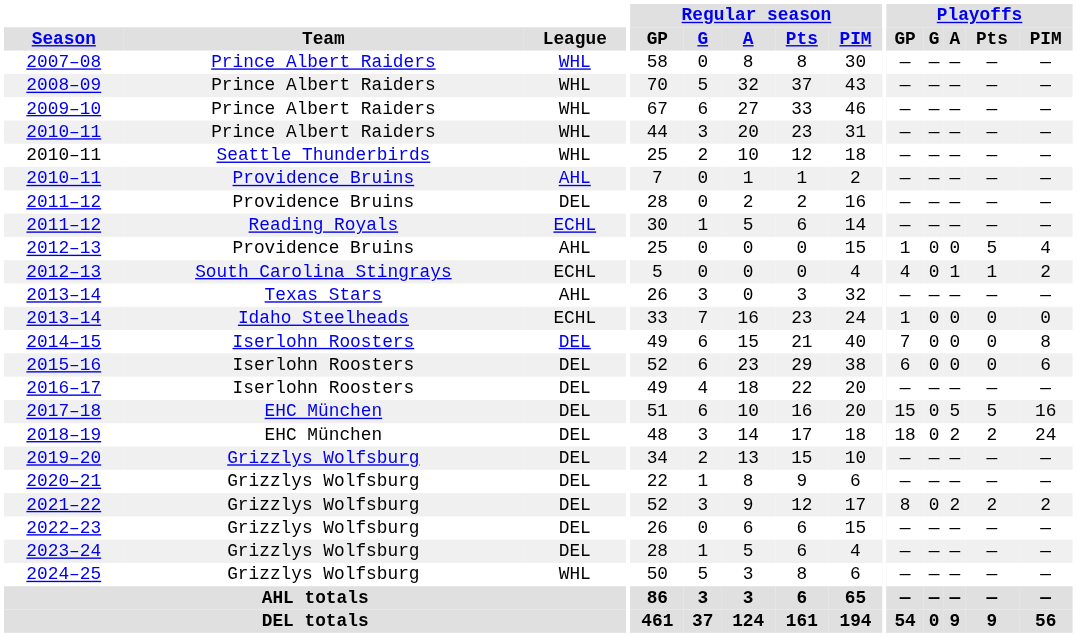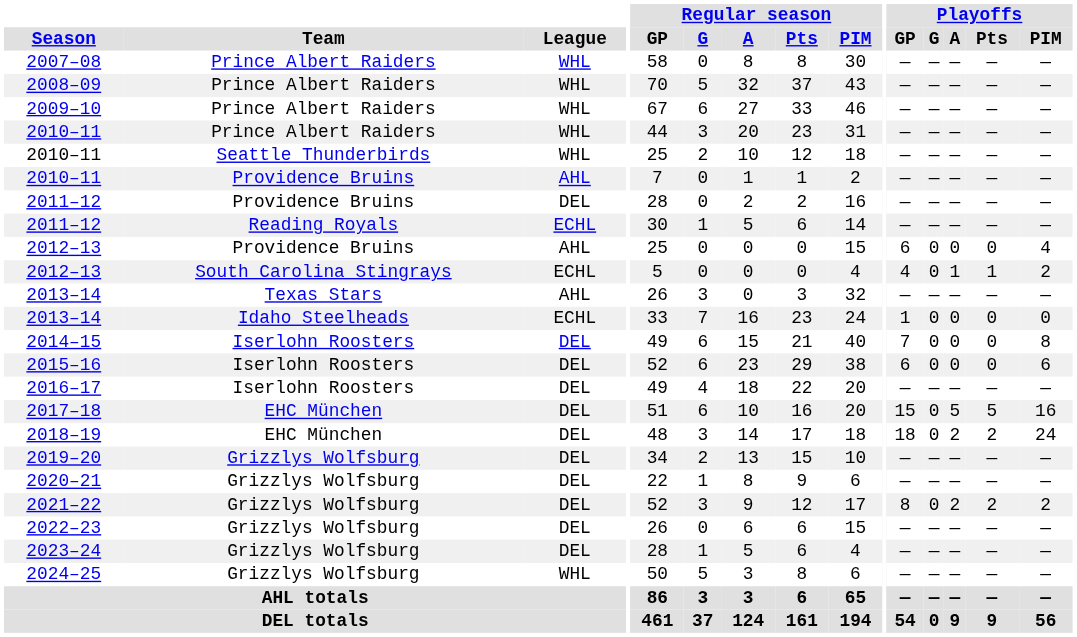2012–13 / Providence Bruins | Playoffs / GP: 1 -> 6
2012–13 / Providence Bruins | Playoffs / Pts: 5 -> 0
